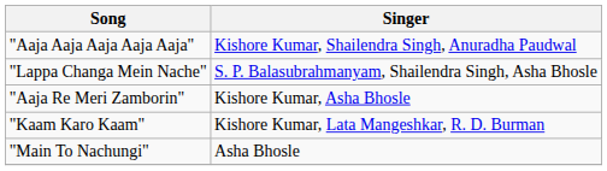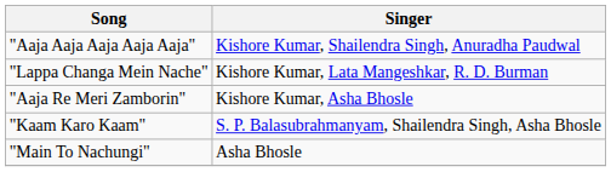"Lappa Changa Mein Nache" | Singer: S. P. Balasubrahmanyam, Shailendra Singh, Asha Bhosle -> Kishore Kumar, Lata Mangeshkar, R. D. Burman
"Kaam Karo Kaam" | Singer: Kishore Kumar, Lata Mangeshkar, R. D. Burman -> S. P. Balasubrahmanyam, Shailendra Singh, Asha Bhosle
